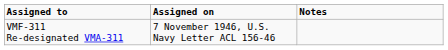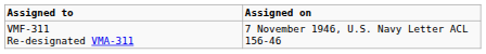- column: Notes
